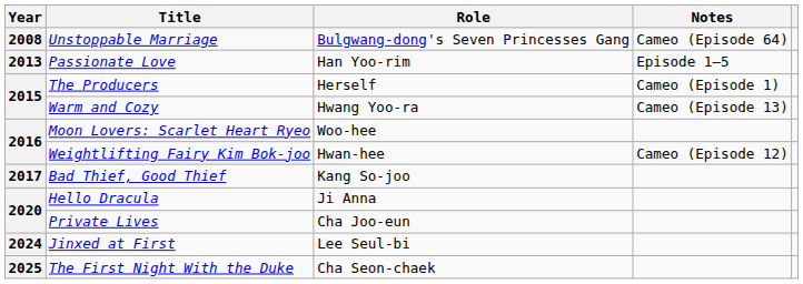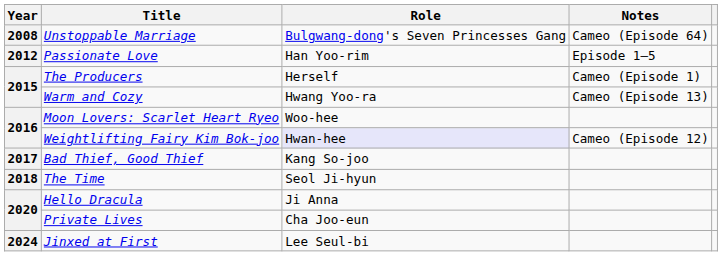Passionate Love | Year: 2013 -> 2012
Weightlifting Fairy Kim Bok-joo | Role: no background -> lavender background
+ row: 2018 | The Time | Seol Ji-hyun
- row: 2025 | The First Night With the Duke | Cha Seon-chaek
